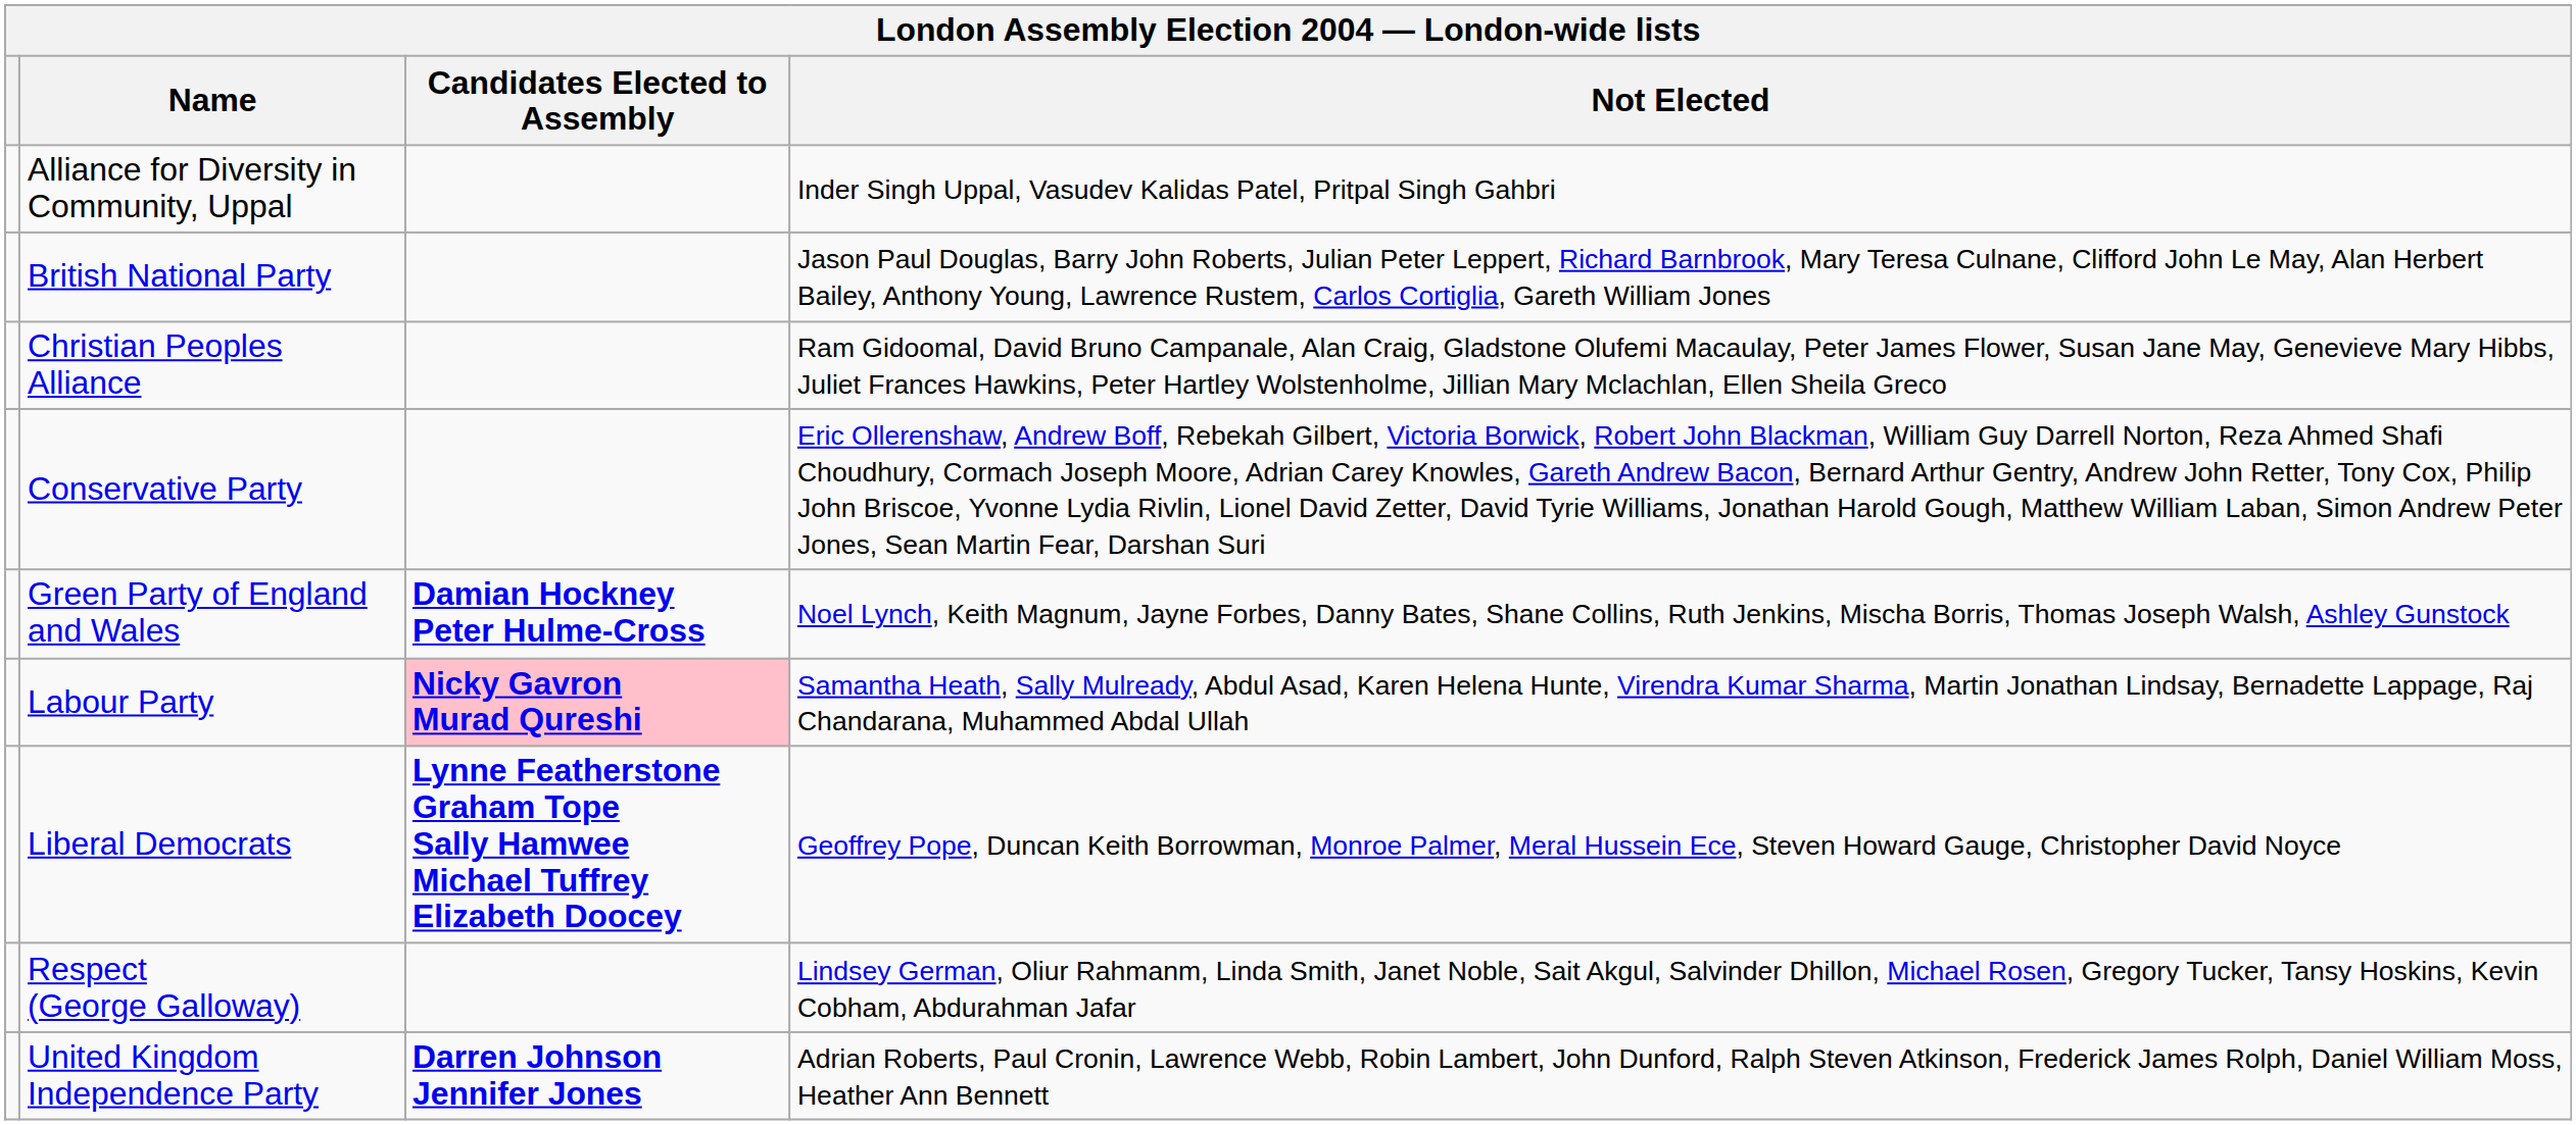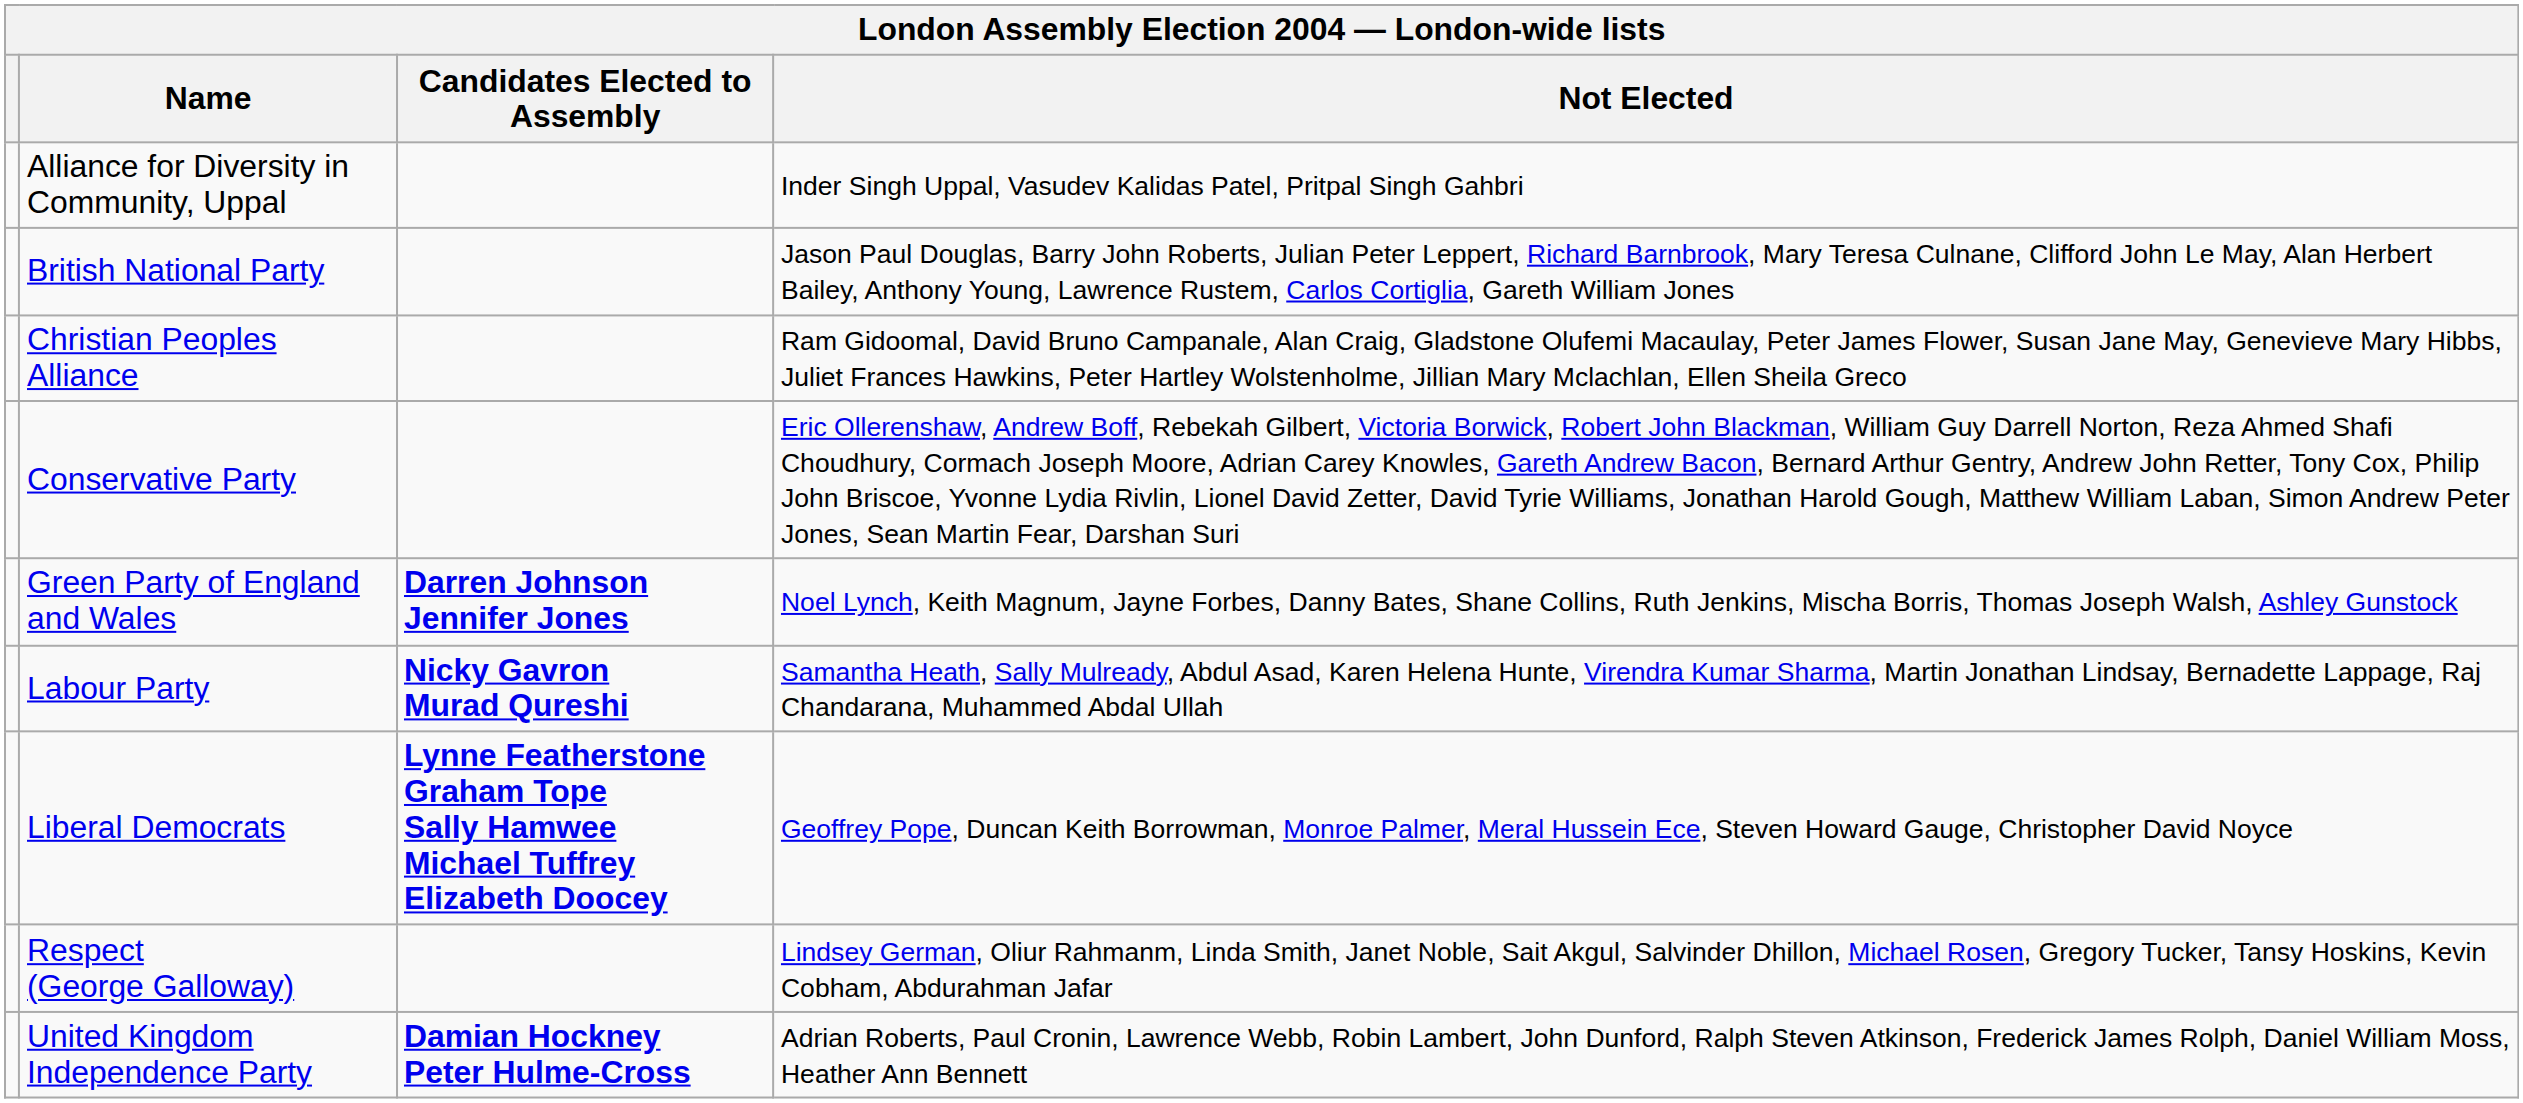Green Party of England and Wales | Candidates Elected to Assembly: Damian Hockney Peter Hulme-Cross -> Darren Johnson Jennifer Jones
Labour Party | Candidates Elected to Assembly: pink background -> no background
United Kingdom Independence Party | Candidates Elected to Assembly: Darren Johnson Jennifer Jones -> Damian Hockney Peter Hulme-Cross
